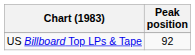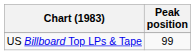US Billboard Top LPs & Tape | Peak position: 92 -> 99
